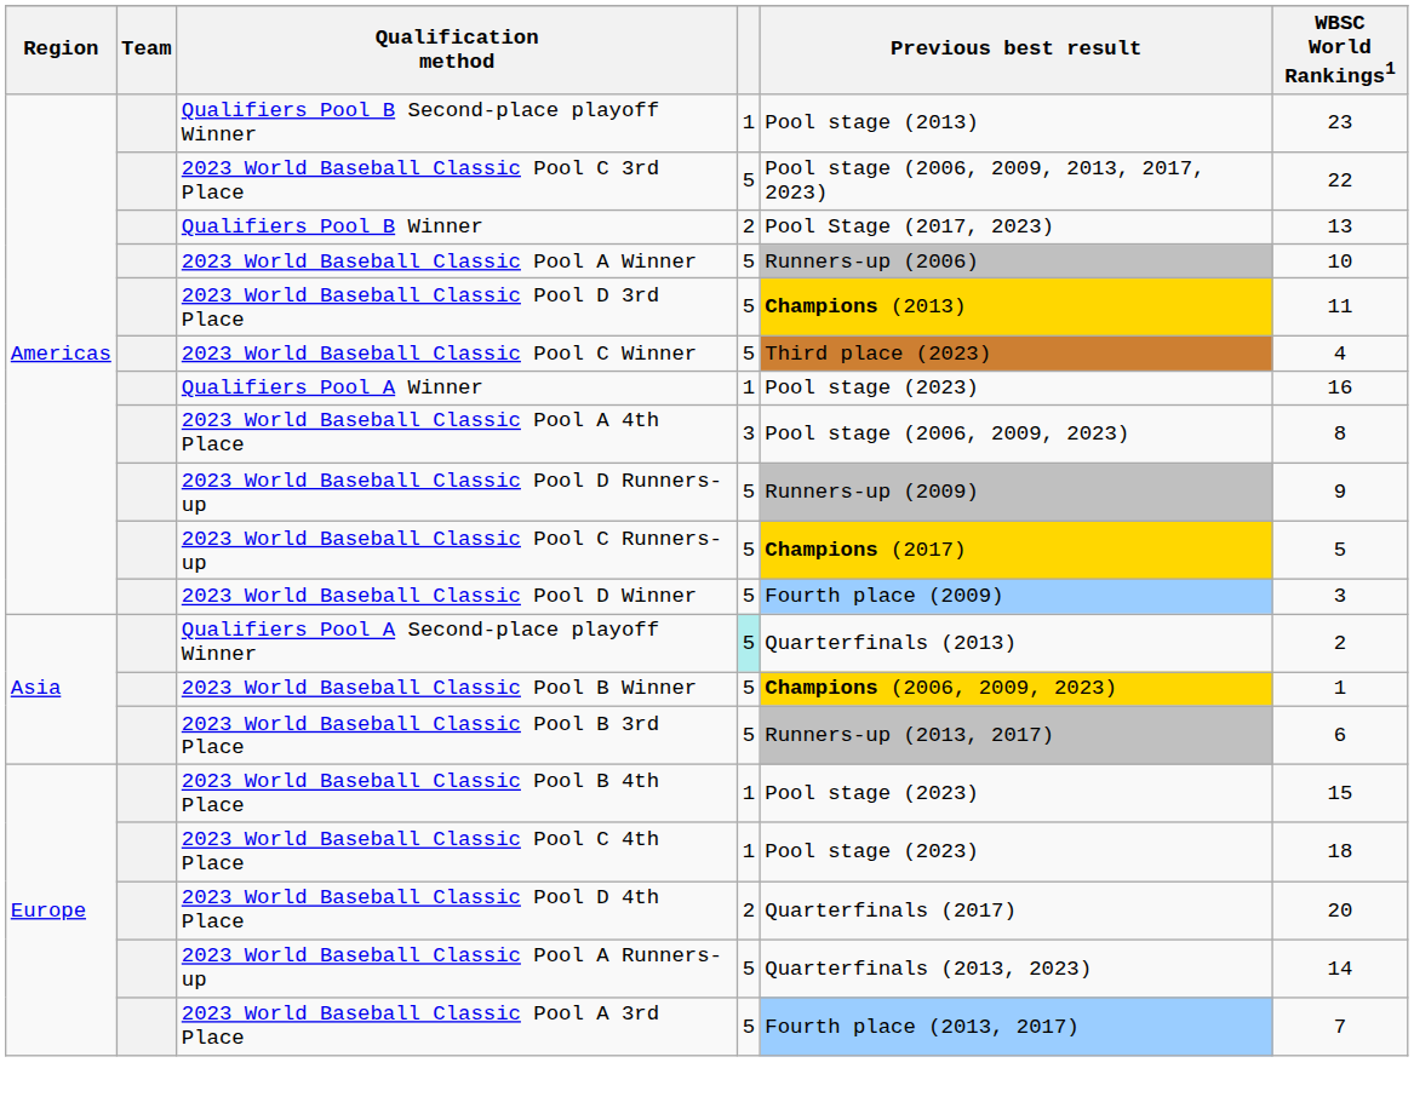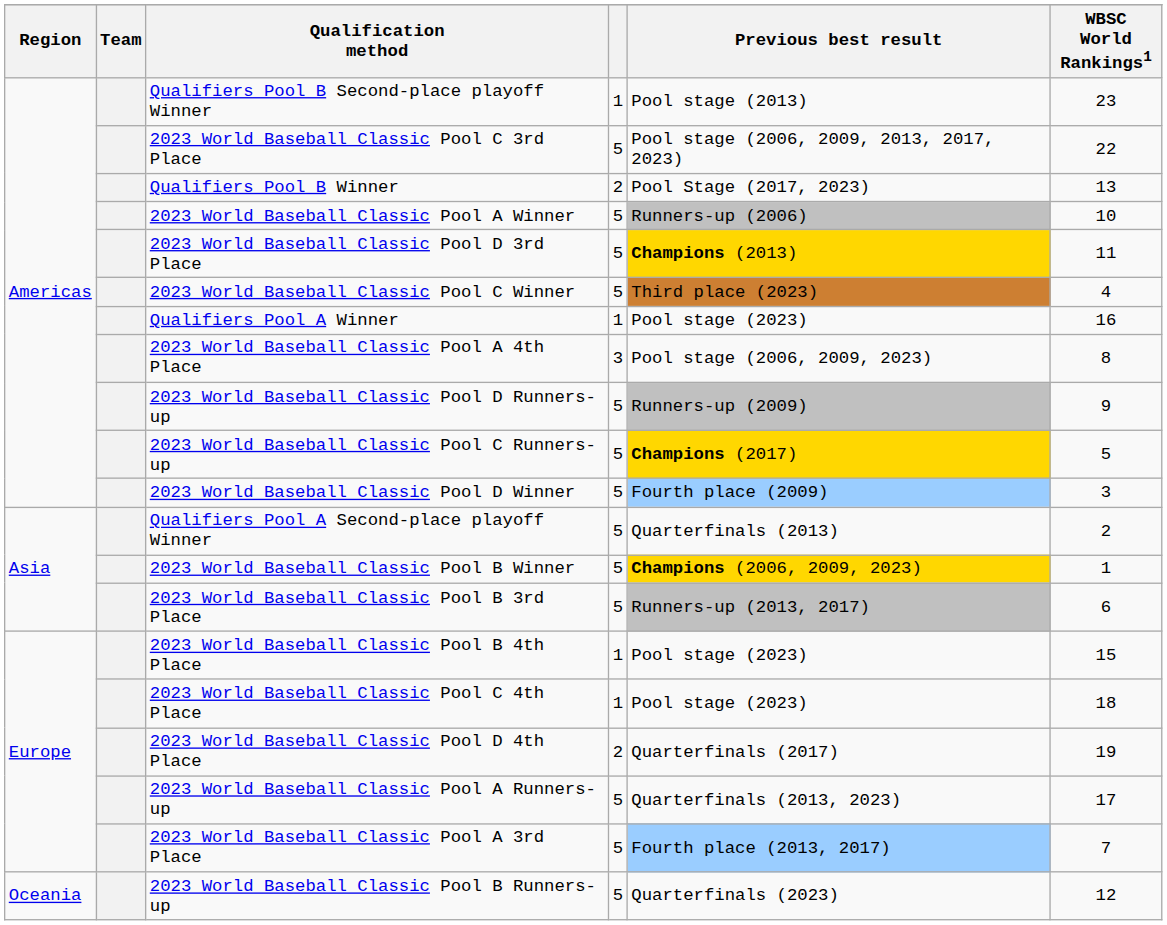Qualifiers Pool A Second-place playoff Winner | column 4: paleturquoise background -> no background
2023 World Baseball Classic Pool D 4th Place | WBSC World Rankings1: 20 -> 19
2023 World Baseball Classic Pool A Runners-up | WBSC World Rankings1: 14 -> 17
+ row: Oceania | 2023 World Baseball Classic Pool B Runners-up | 5 | Quarterfinals (2023) | 12
